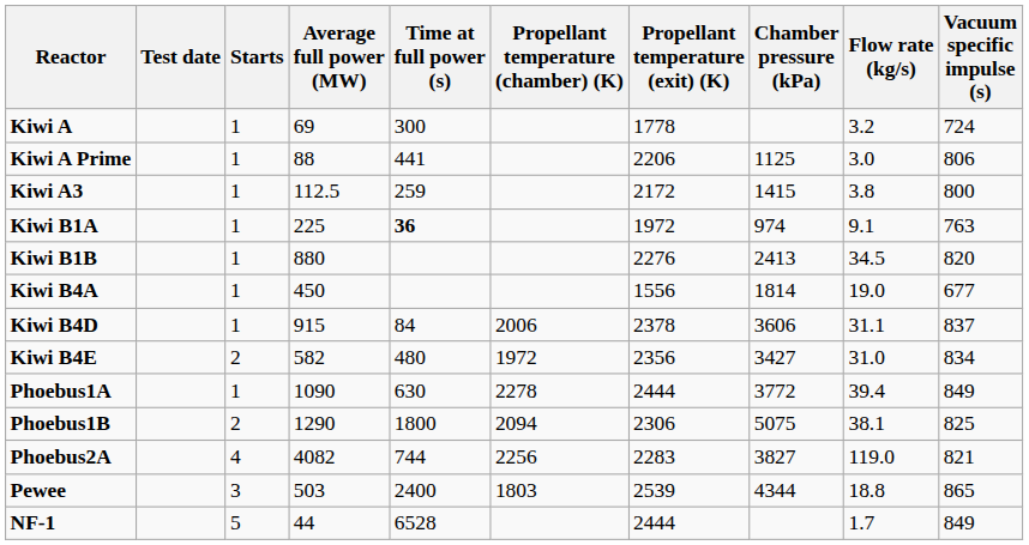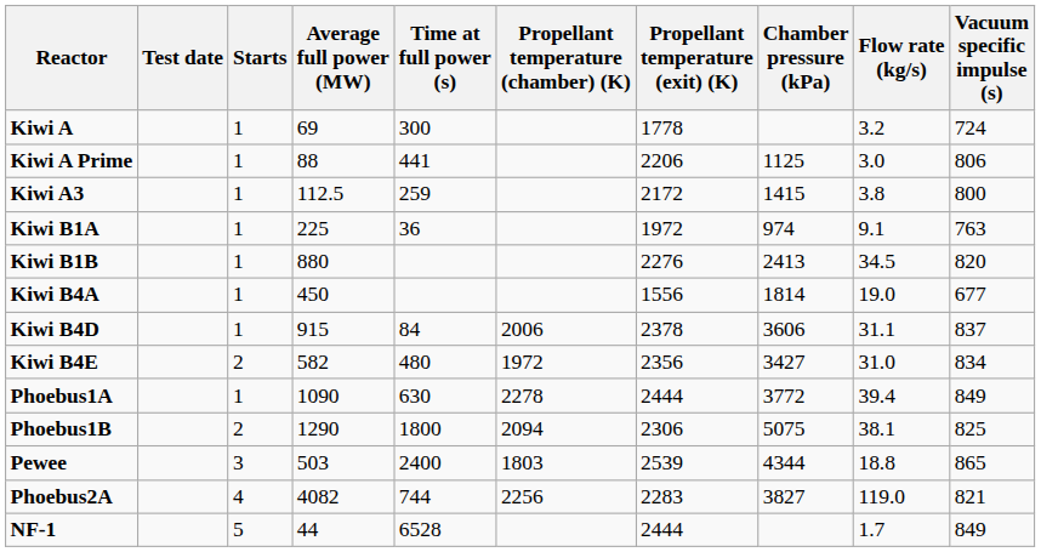Kiwi B1A | Time at full power (s): bold -> normal
rows swapped: Phoebus2A <-> Pewee
